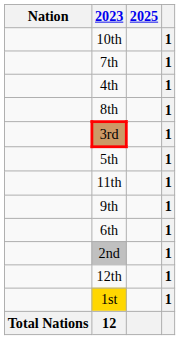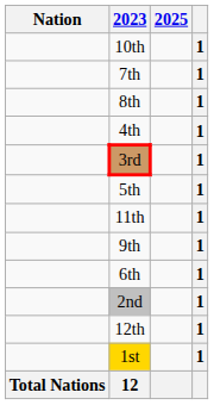rows swapped: 4th <-> 8th
